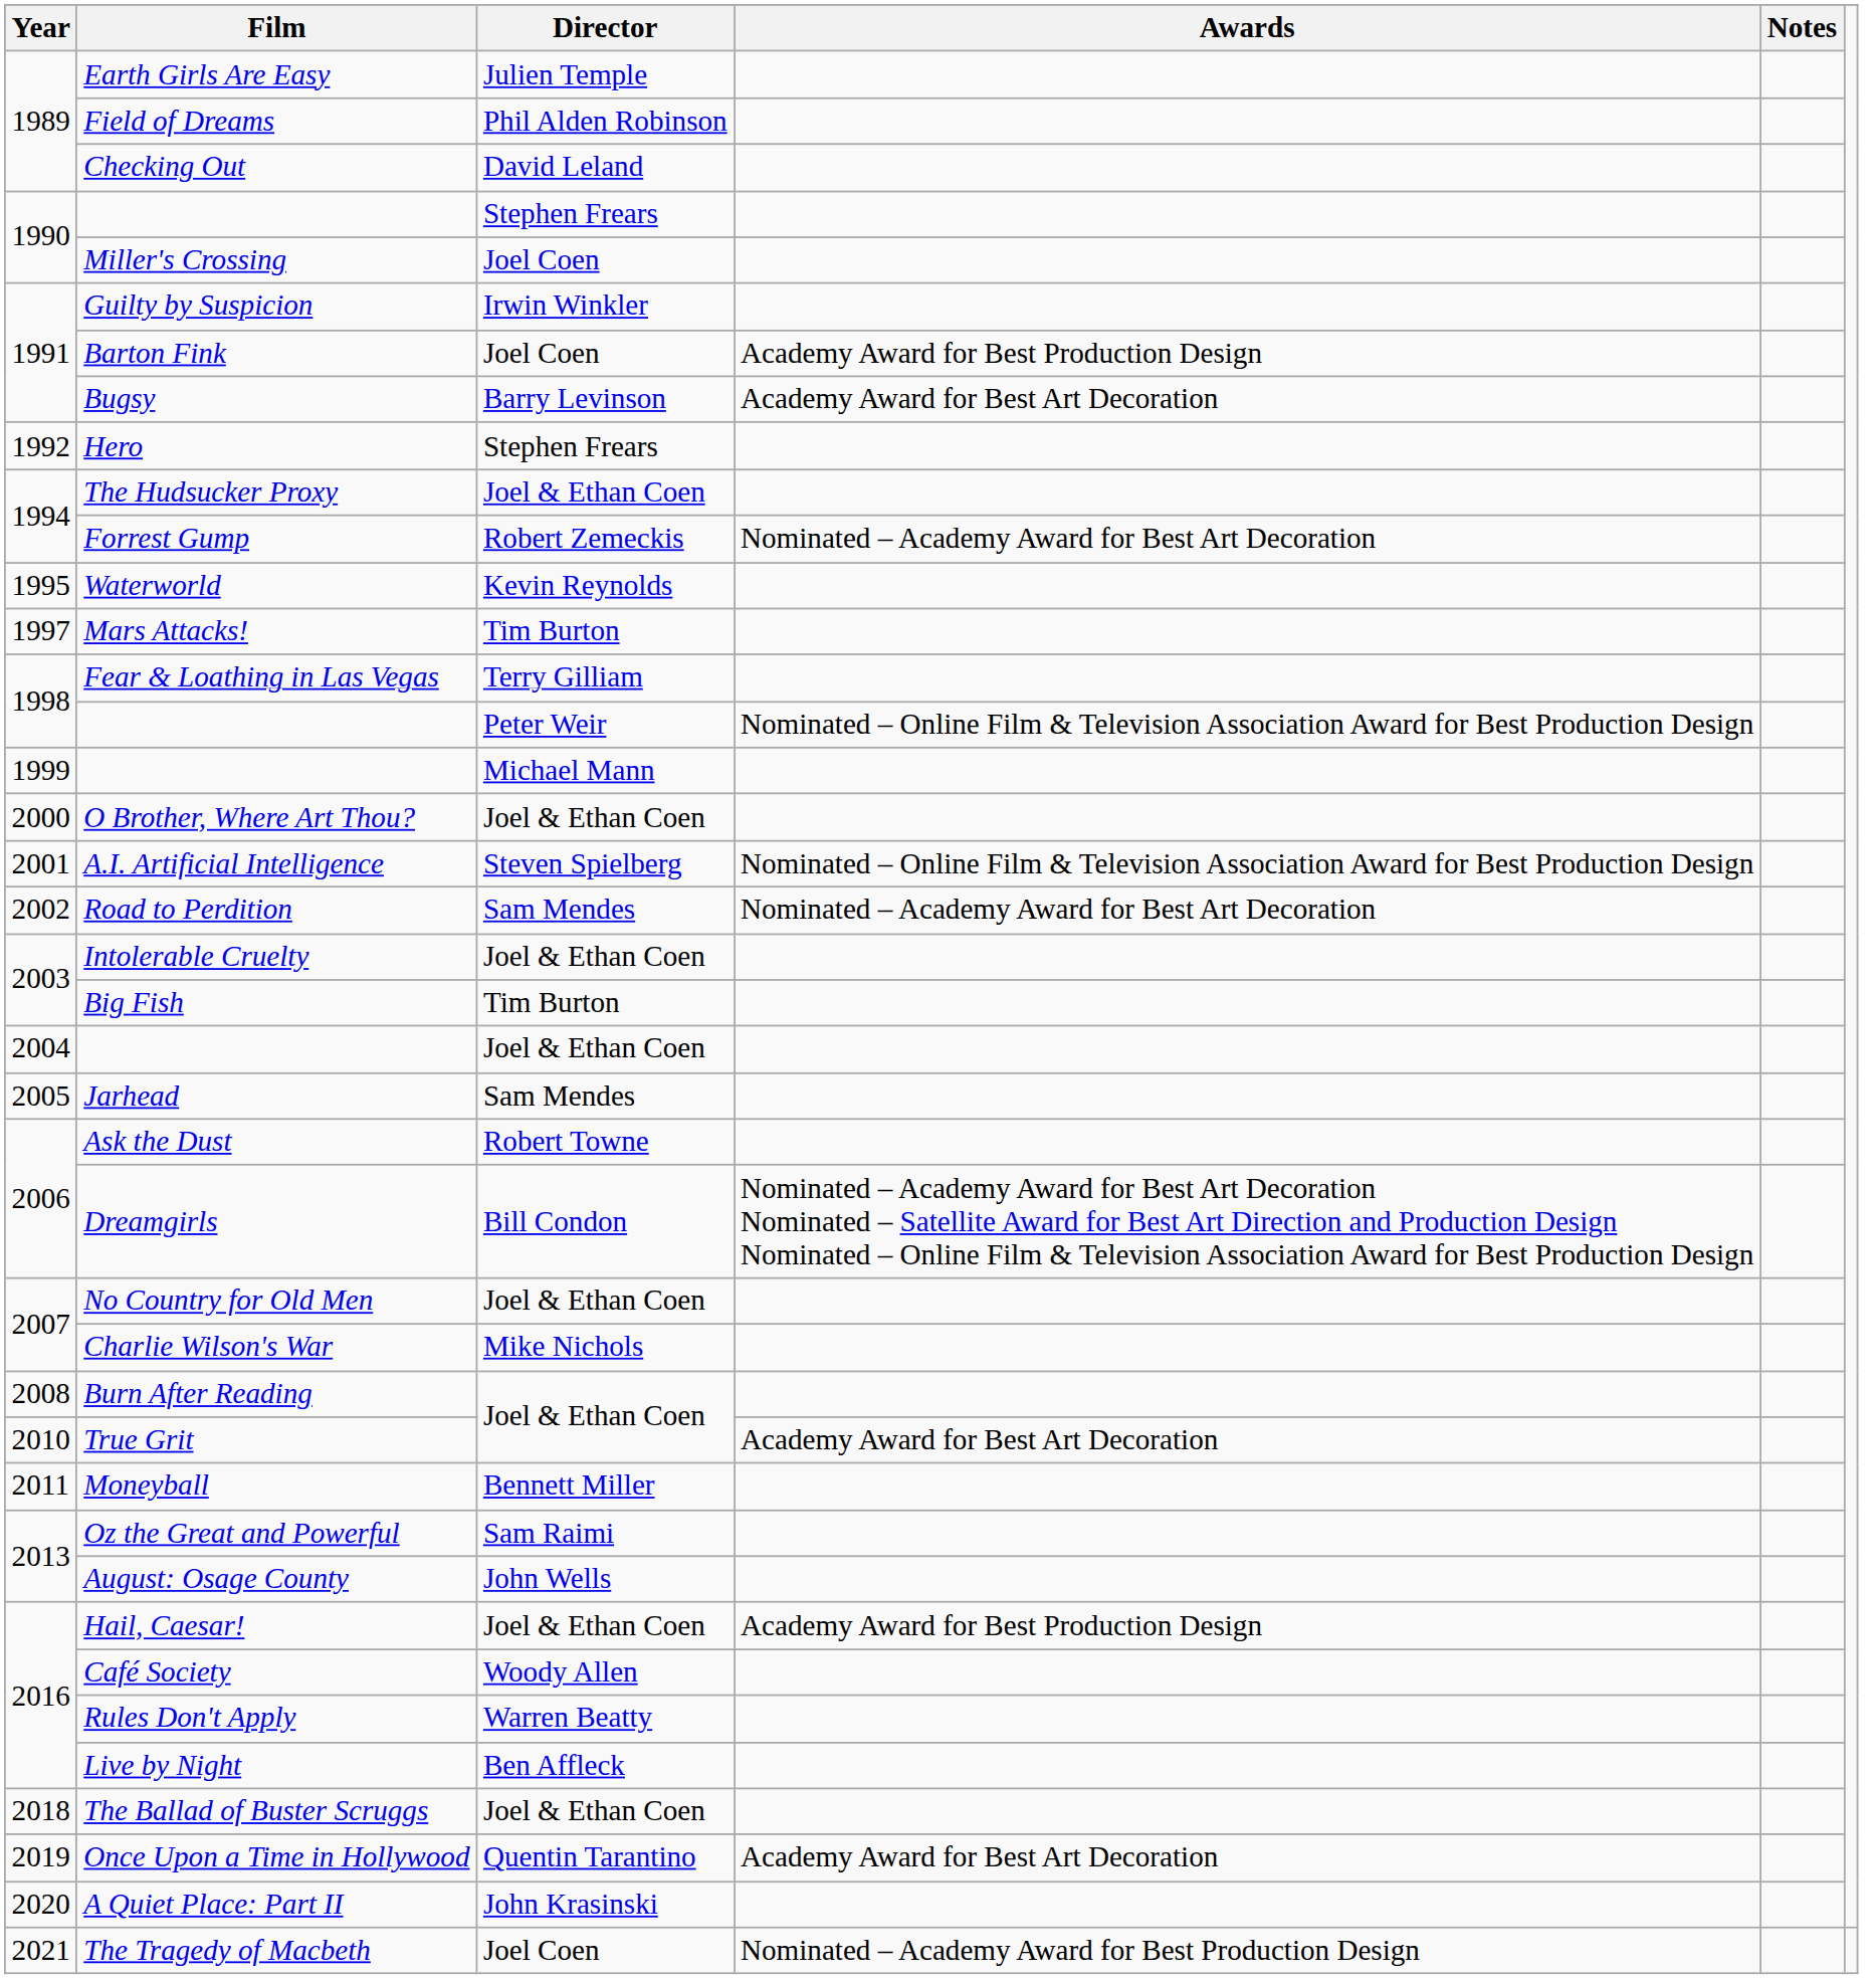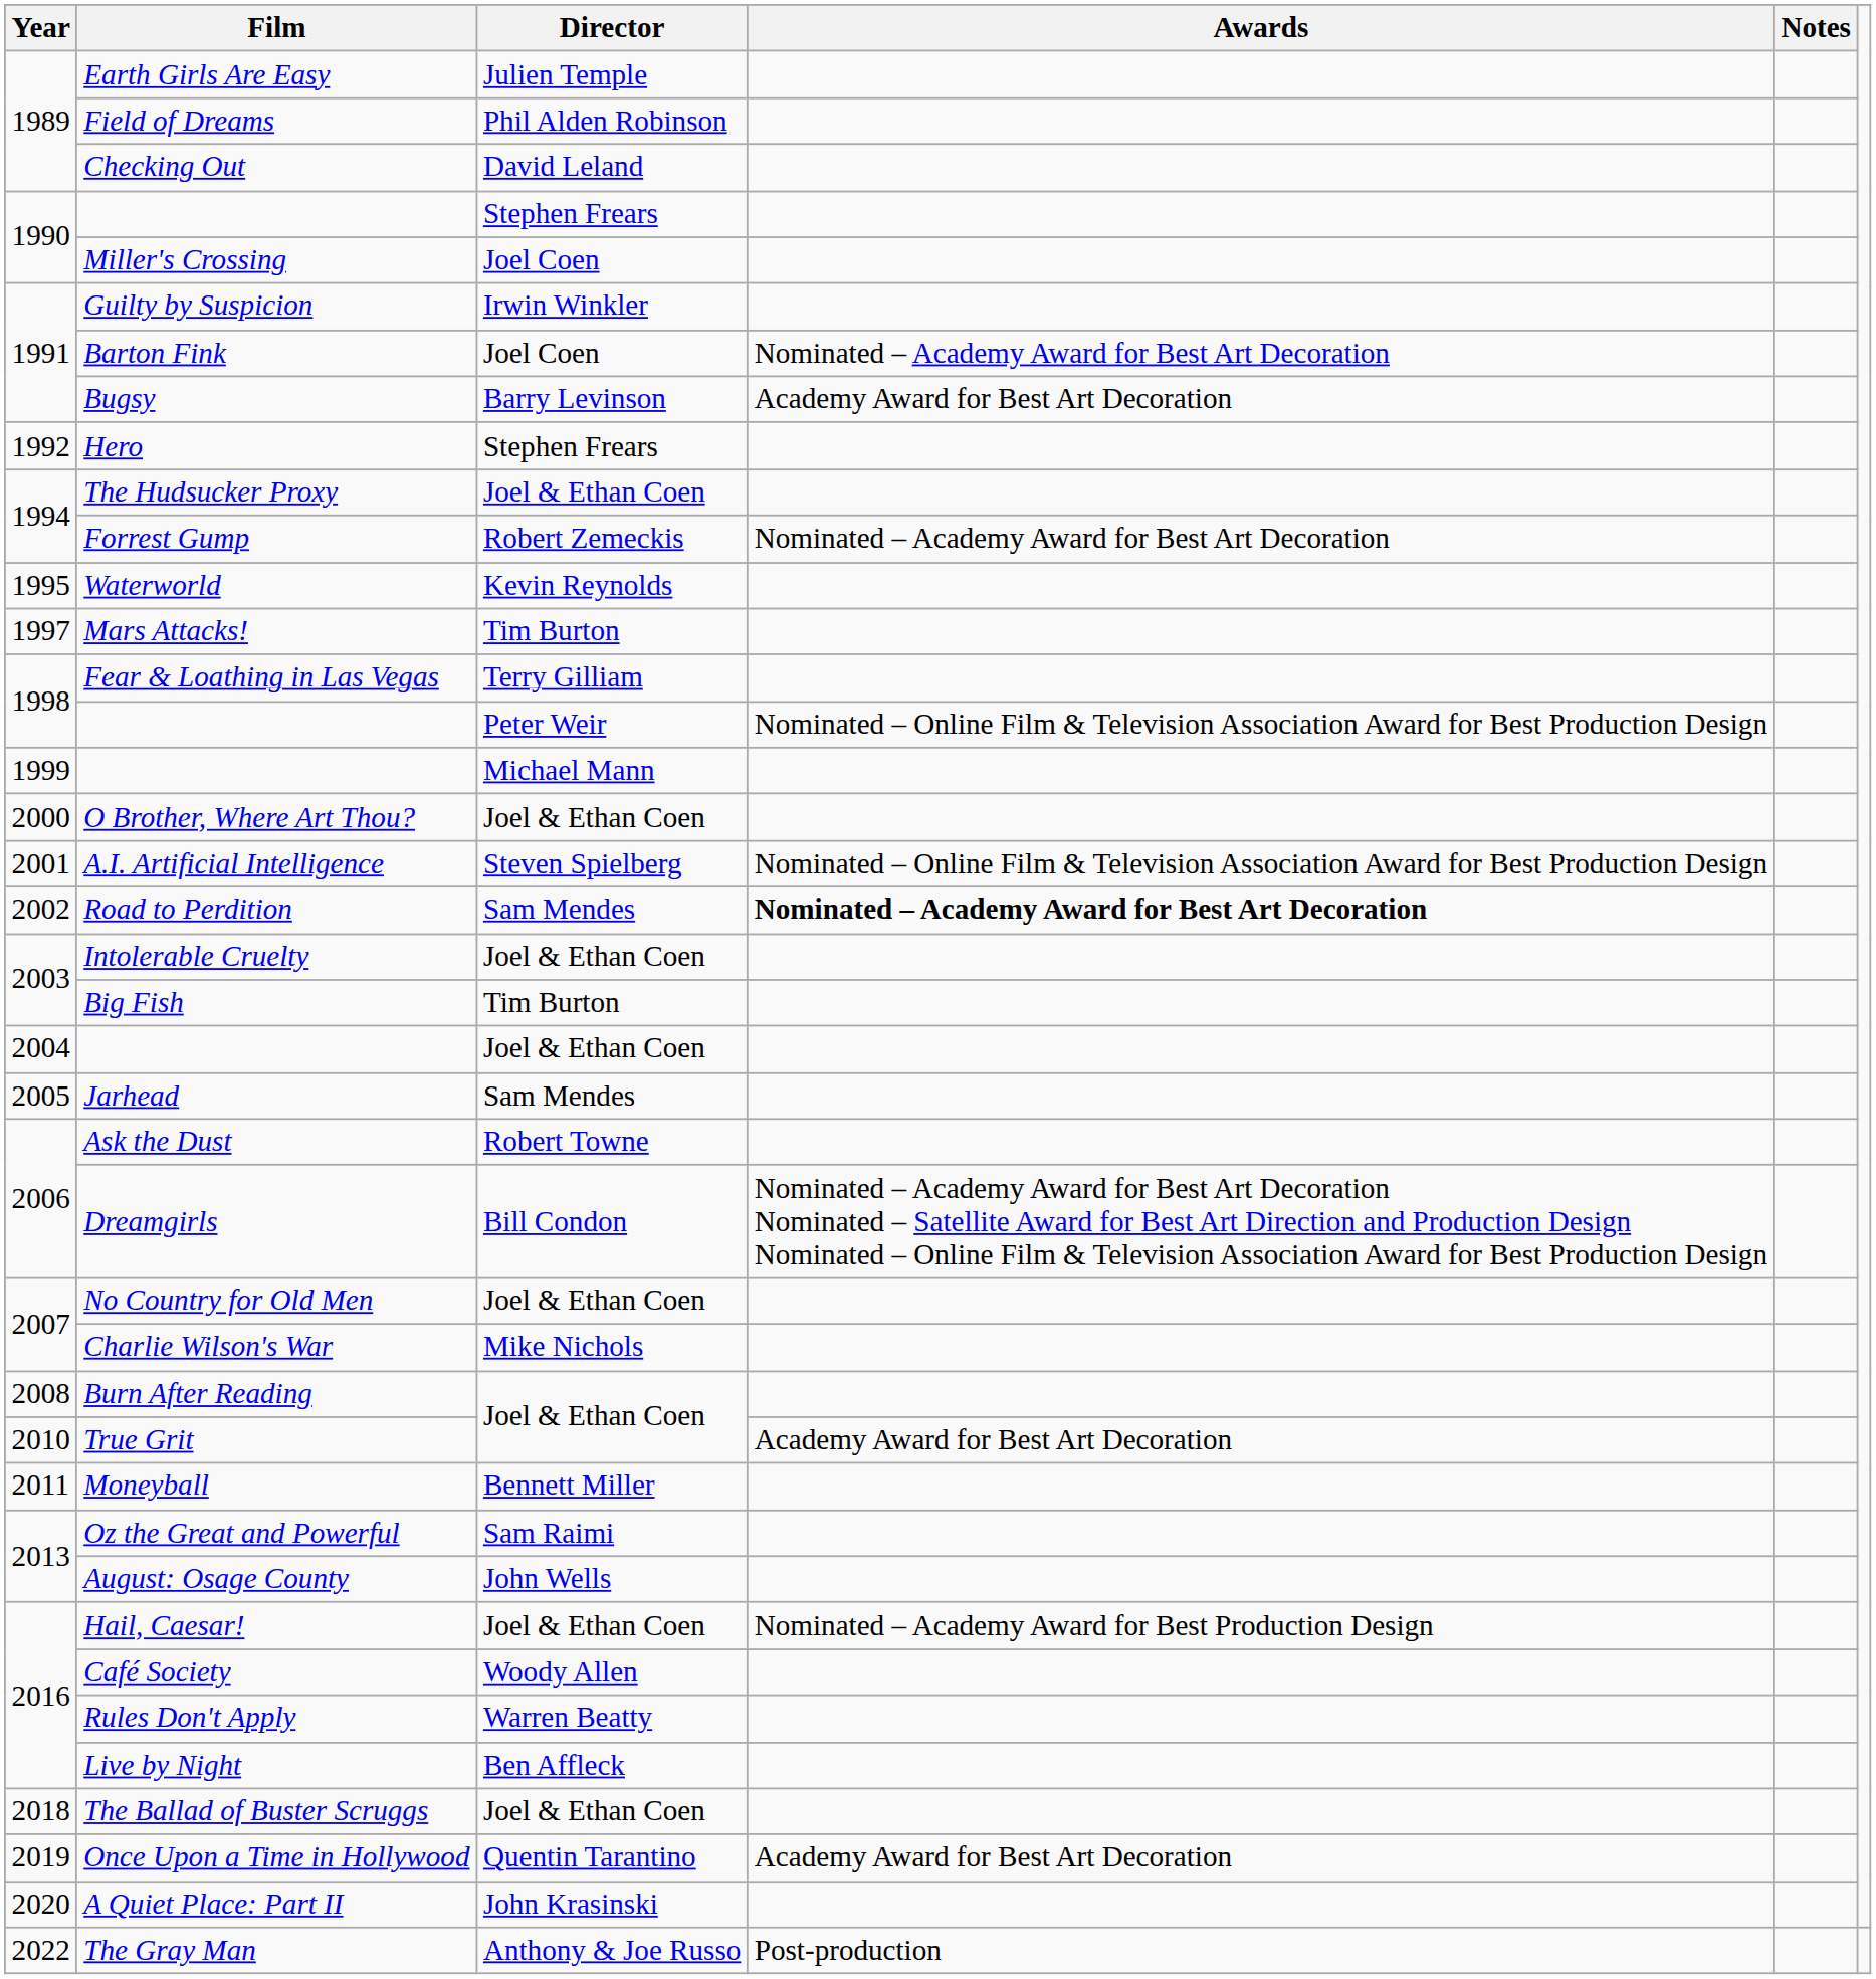Barton Fink | Awards: Academy Award for Best Production Design -> Nominated – Academy Award for Best Art Decoration
Road to Perdition | Awards: normal -> bold
Hail, Caesar! | Awards: Academy Award for Best Production Design -> Nominated – Academy Award for Best Production Design
- row: 2021 | The Tragedy of Macbeth | Joel Coen | Nominated – Academy Award for Best Production Design
+ row: 2022 | The Gray Man | Anthony & Joe Russo | Post-production
